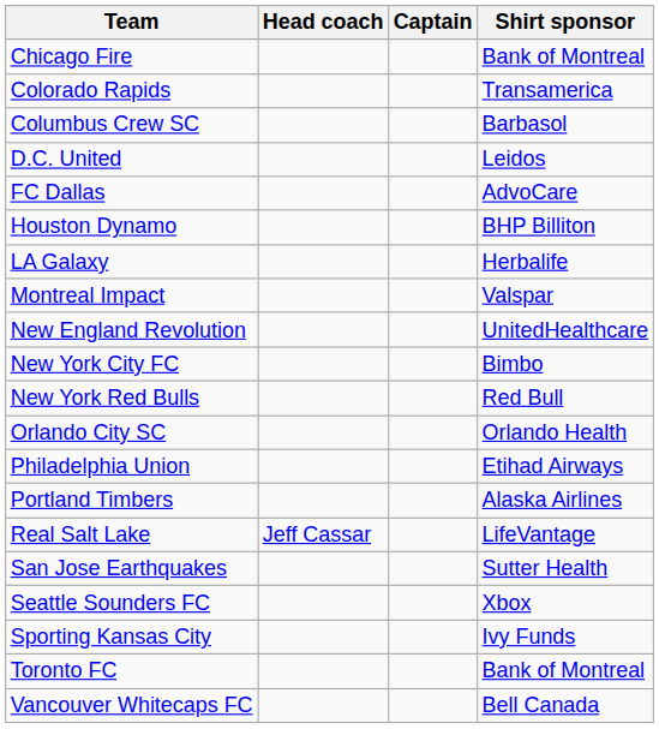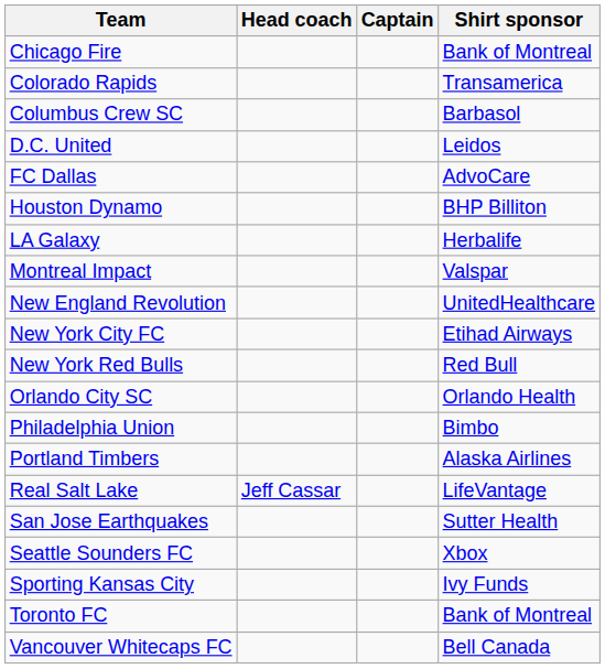New York City FC | Shirt sponsor: Bimbo -> Etihad Airways
Philadelphia Union | Shirt sponsor: Etihad Airways -> Bimbo
